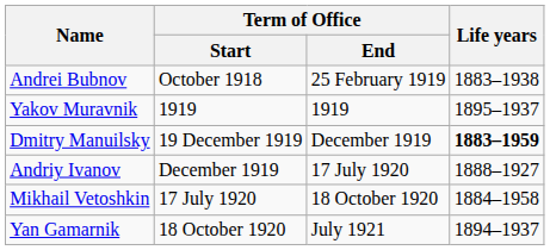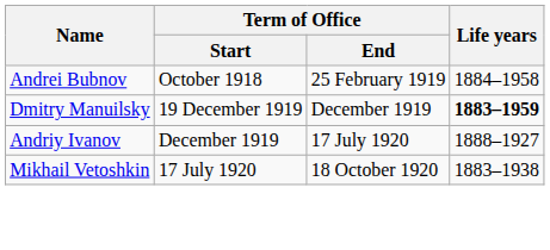Andrei Bubnov | Life years: 1883–1938 -> 1884–1958
- row: Yakov Muravnik | 1919 | 1919 | 1895–1937
Mikhail Vetoshkin | Life years: 1884–1958 -> 1883–1938
- row: Yan Gamarnik | 18 October 1920 | July 1921 | 1894–1937
